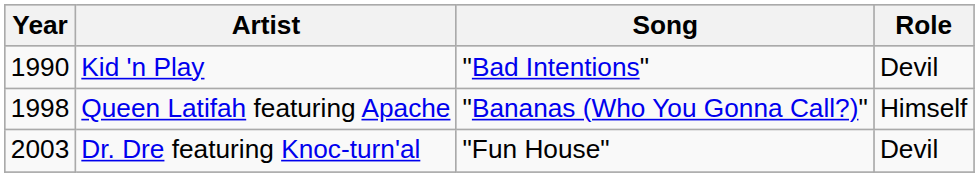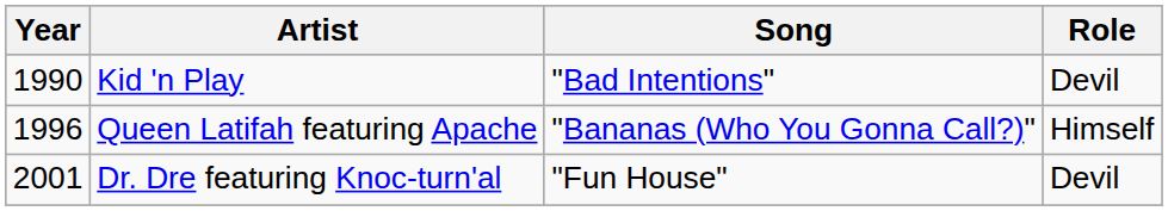Queen Latifah featuring Apache | Year: 1998 -> 1996
Dr. Dre featuring Knoc-turn'al | Year: 2003 -> 2001
